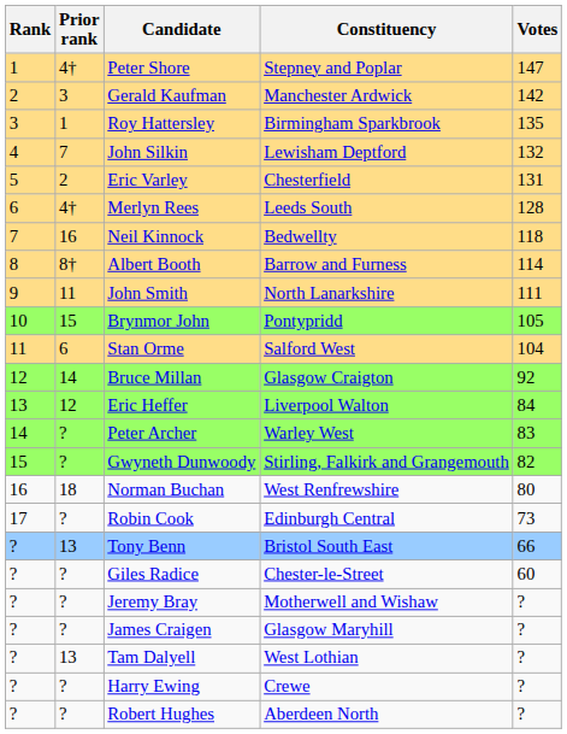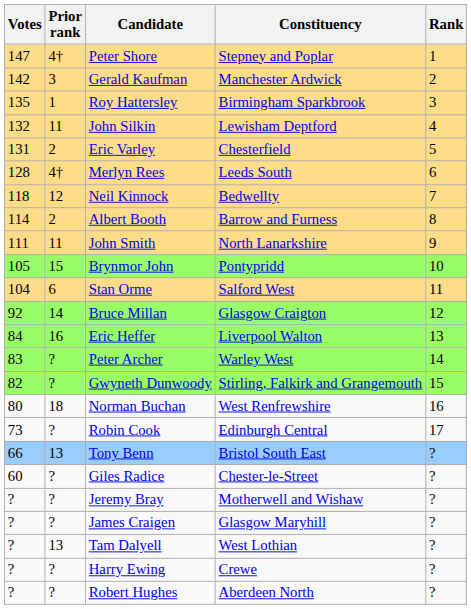columns swapped: Rank <-> Votes
John Silkin | Prior rank: 7 -> 11
Neil Kinnock | Prior rank: 16 -> 12
Albert Booth | Prior rank: 8† -> 2
Eric Heffer | Prior rank: 12 -> 16
